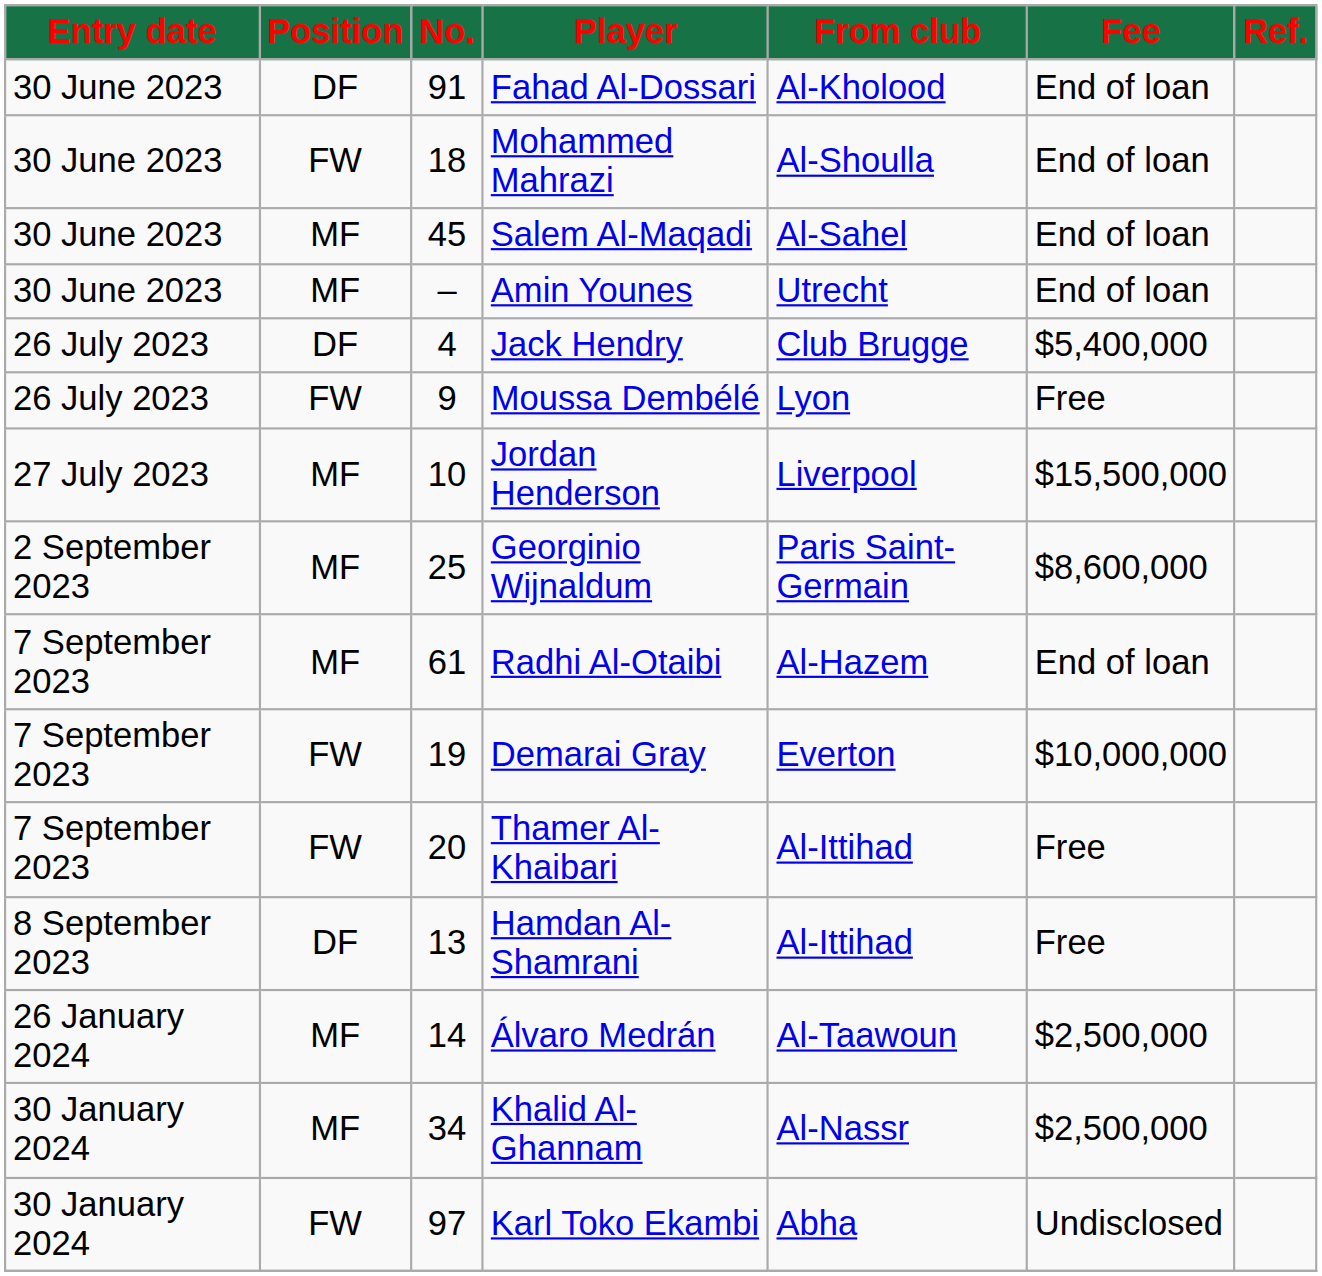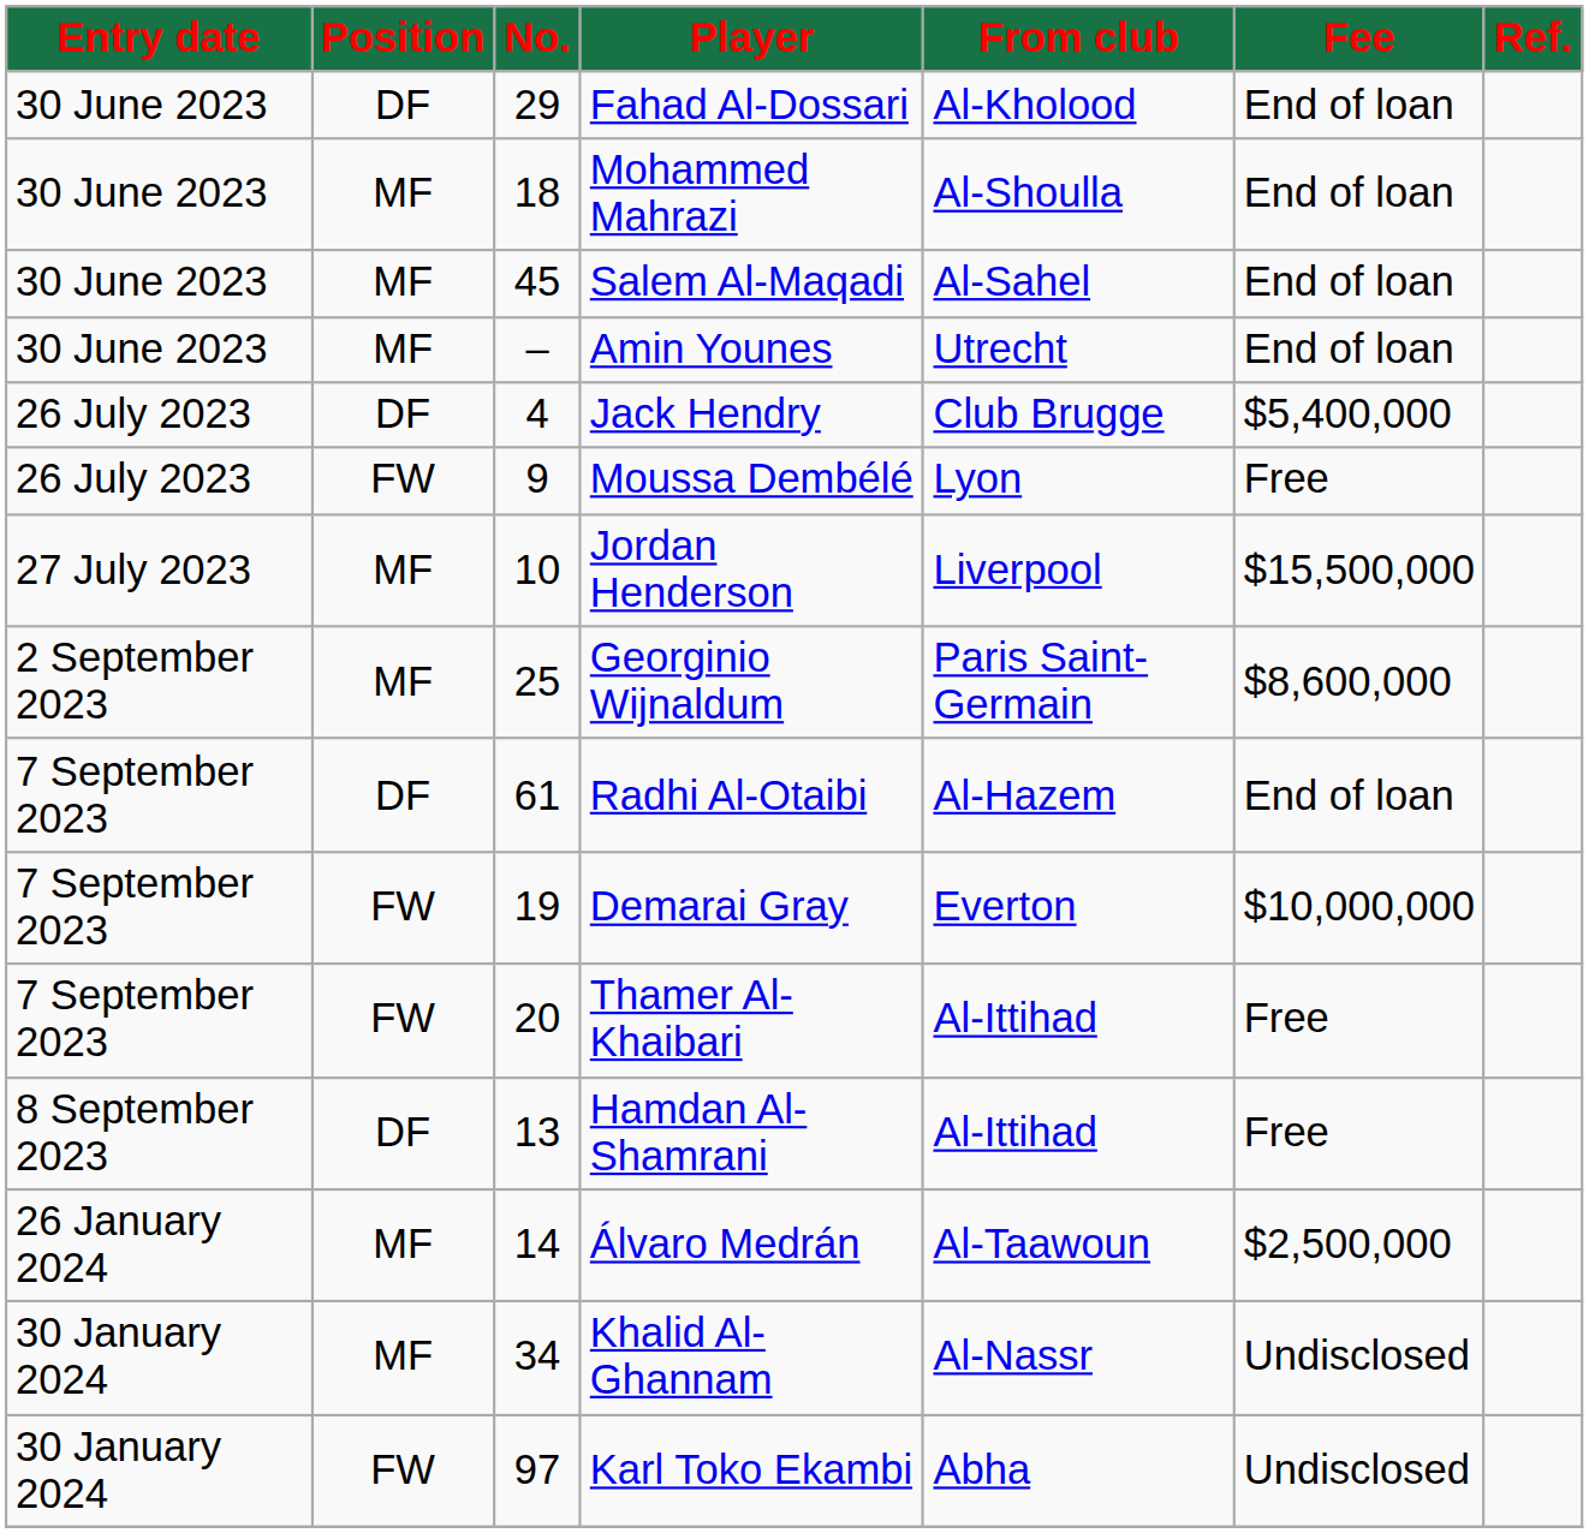Fahad Al-Dossari | No.: 91 -> 29
Mohammed Mahrazi | Position: FW -> MF
Radhi Al-Otaibi | Position: MF -> DF
Khalid Al-Ghannam | Fee: $2,500,000 -> Undisclosed
